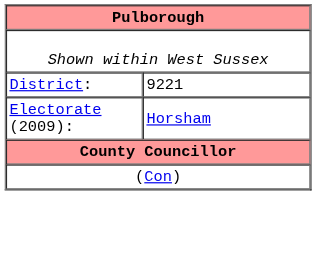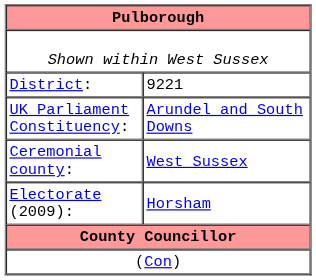+ row: UK Parliament Constituency: | Arundel and South Downs
+ row: Ceremonial county: | West Sussex
